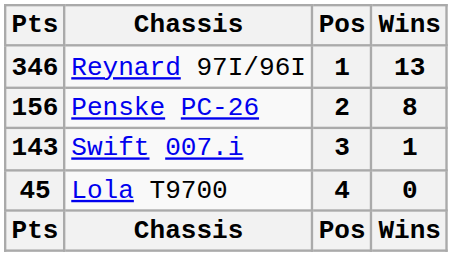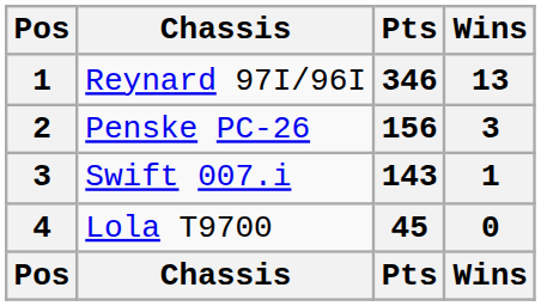columns swapped: Pos <-> Pts
Penske PC-26 | Wins: 8 -> 3
